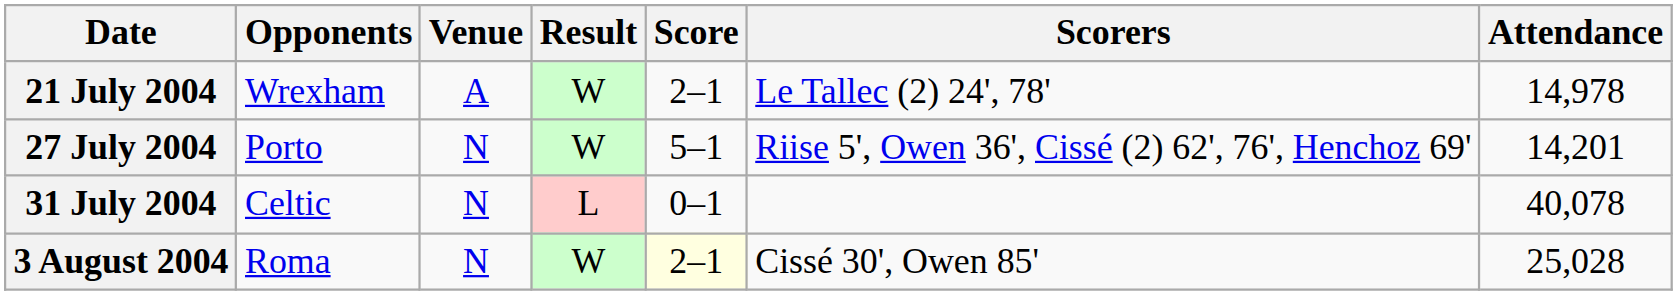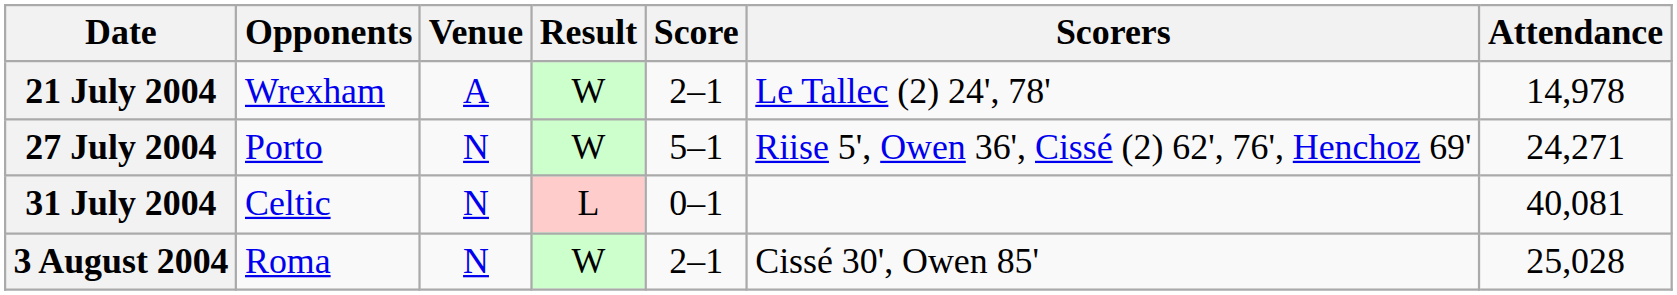27 July 2004 | Attendance: 14,201 -> 24,271
31 July 2004 | Attendance: 40,078 -> 40,081
3 August 2004 | Score: lightyellow background -> no background
